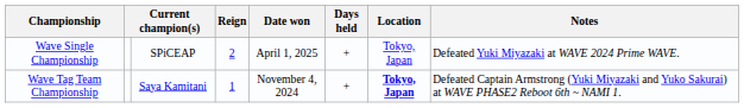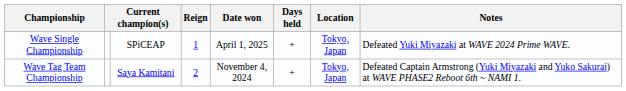Wave Single Championship | Reign: 2 -> 1
Wave Tag Team Championship | Reign: 1 -> 2
Wave Tag Team Championship | Location: bold -> normal
